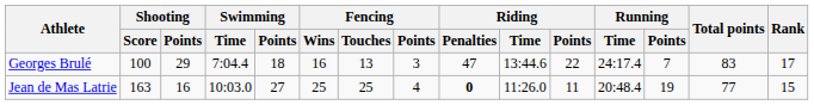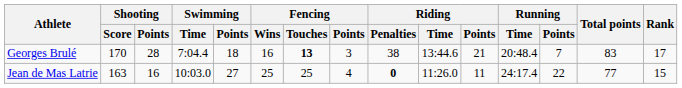Georges Brulé | Shooting / Score: 100 -> 170
Georges Brulé | Shooting / Points: 29 -> 28
Georges Brulé | Fencing / Touches: normal -> bold
Georges Brulé | Riding / Penalties: 47 -> 38
Georges Brulé | Riding / Points: 22 -> 21
Georges Brulé | Running / Time: 24:17.4 -> 20:48.4
Jean de Mas Latrie | Running / Time: 20:48.4 -> 24:17.4
Jean de Mas Latrie | Running / Points: 19 -> 22
